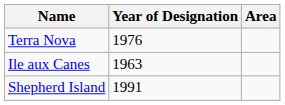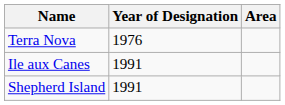Ile aux Canes | Year of Designation: 1963 -> 1991
